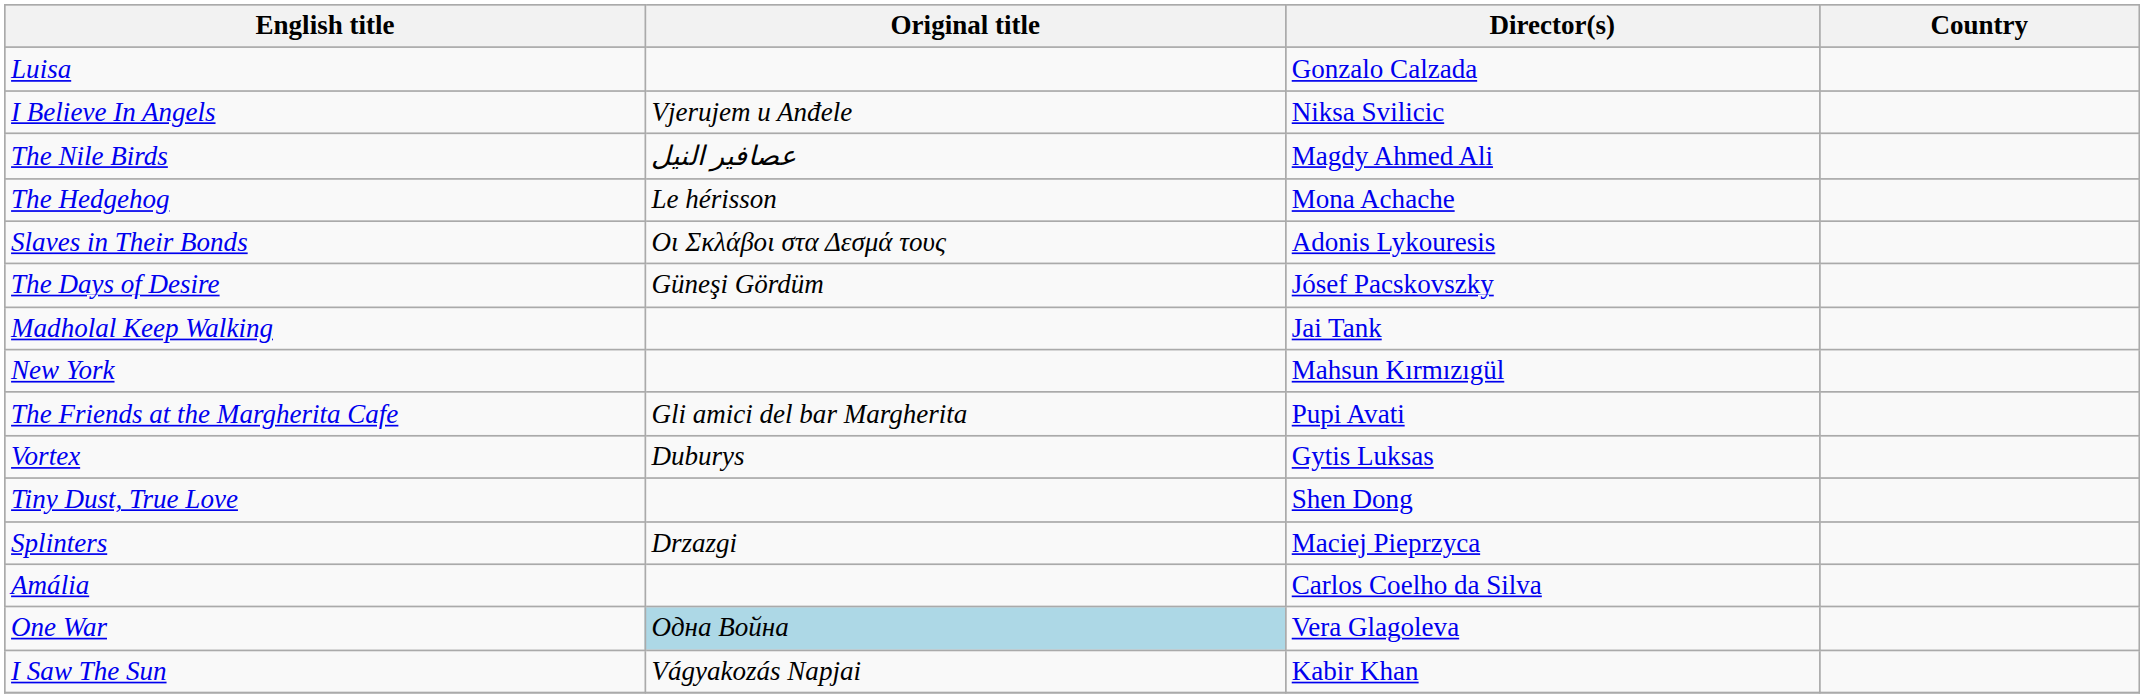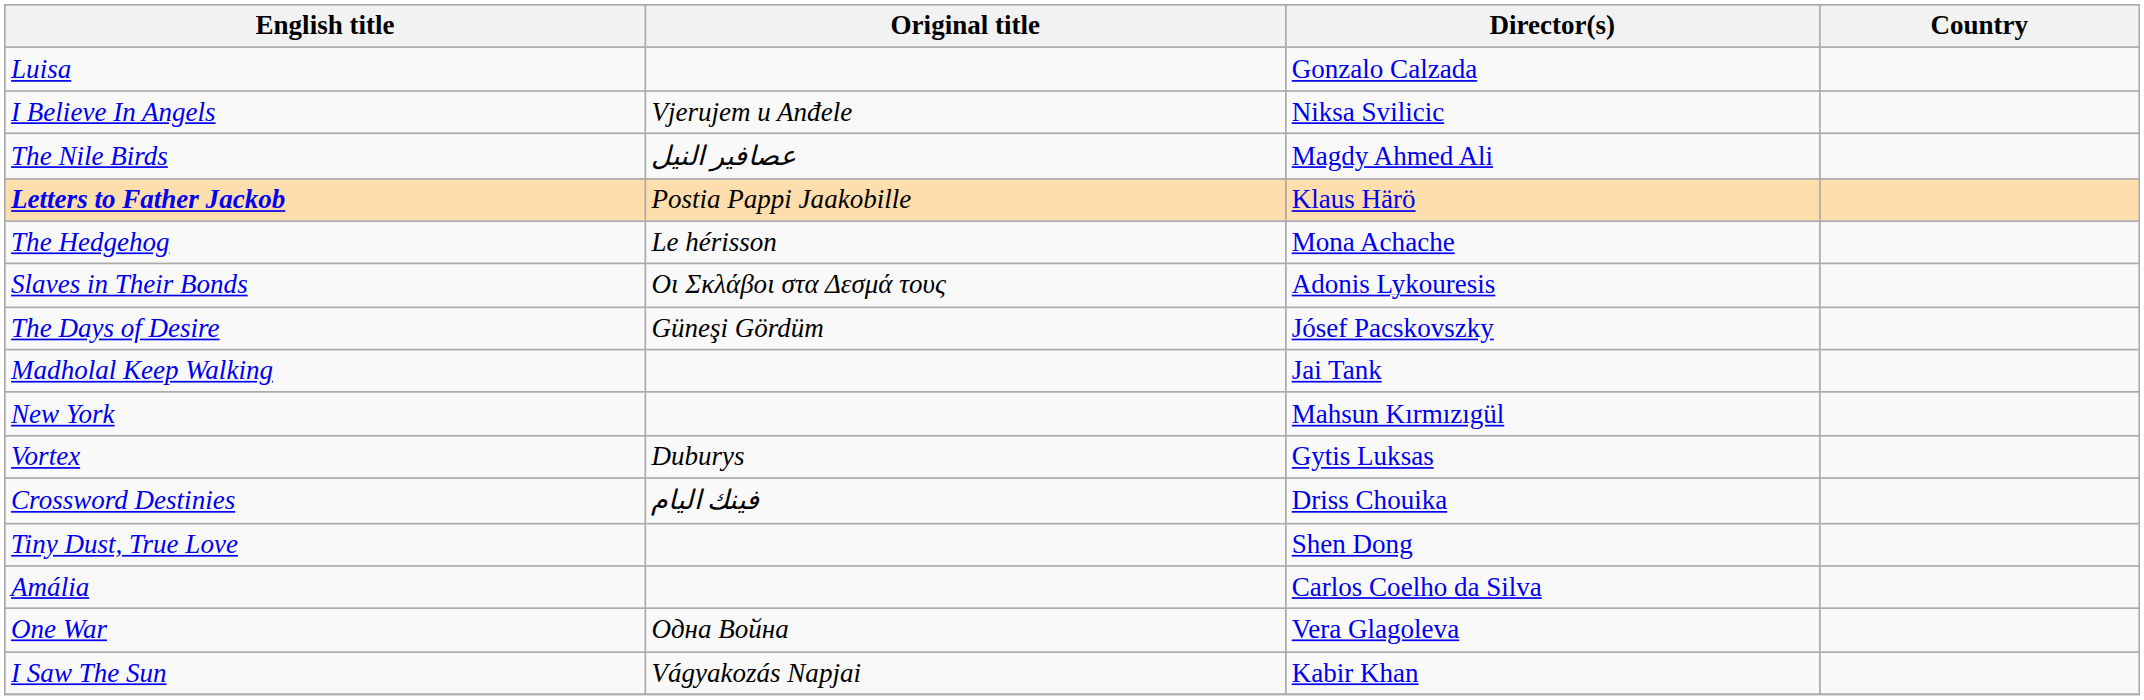+ row: Letters to Father Jackob | Postia Pappi Jaakobille | Klaus Härö
- row: The Friends at the Margherita Cafe | Gli amici del bar Margherita | Pupi Avati
+ row: Crossword Destinies | فينك اليام | Driss Chouika
- row: Splinters | Drzazgi | Maciej Pieprzyca
One War | Original title: lightblue background -> no background
